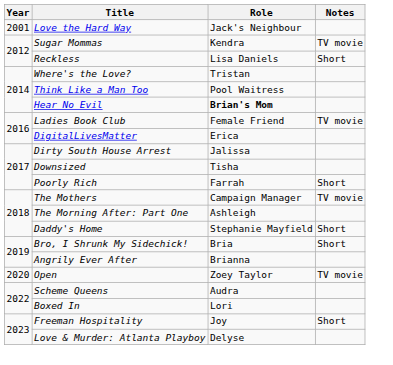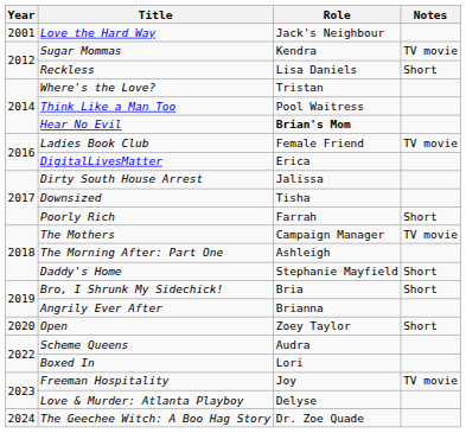Open | Notes: TV movie -> Short
Freeman Hospitality | Notes: Short -> TV movie
+ row: 2024 | The Geechee Witch: A Boo Hag Story | Dr. Zoe Quade
